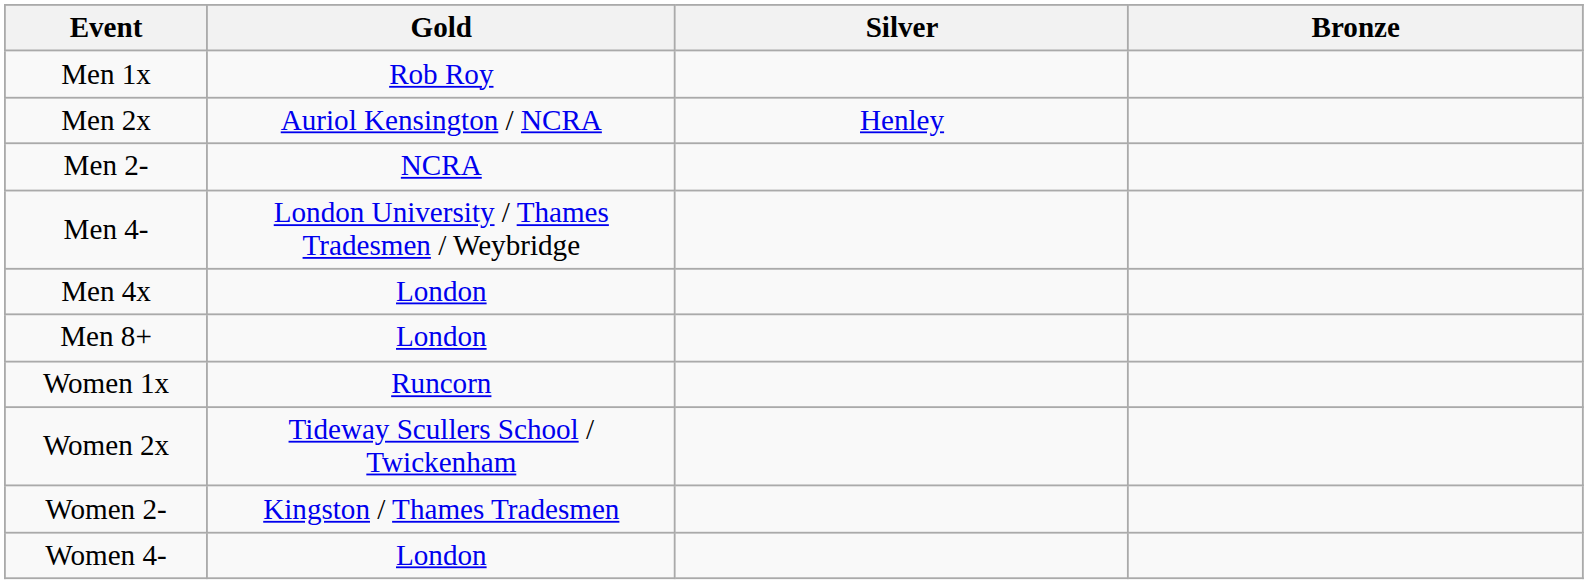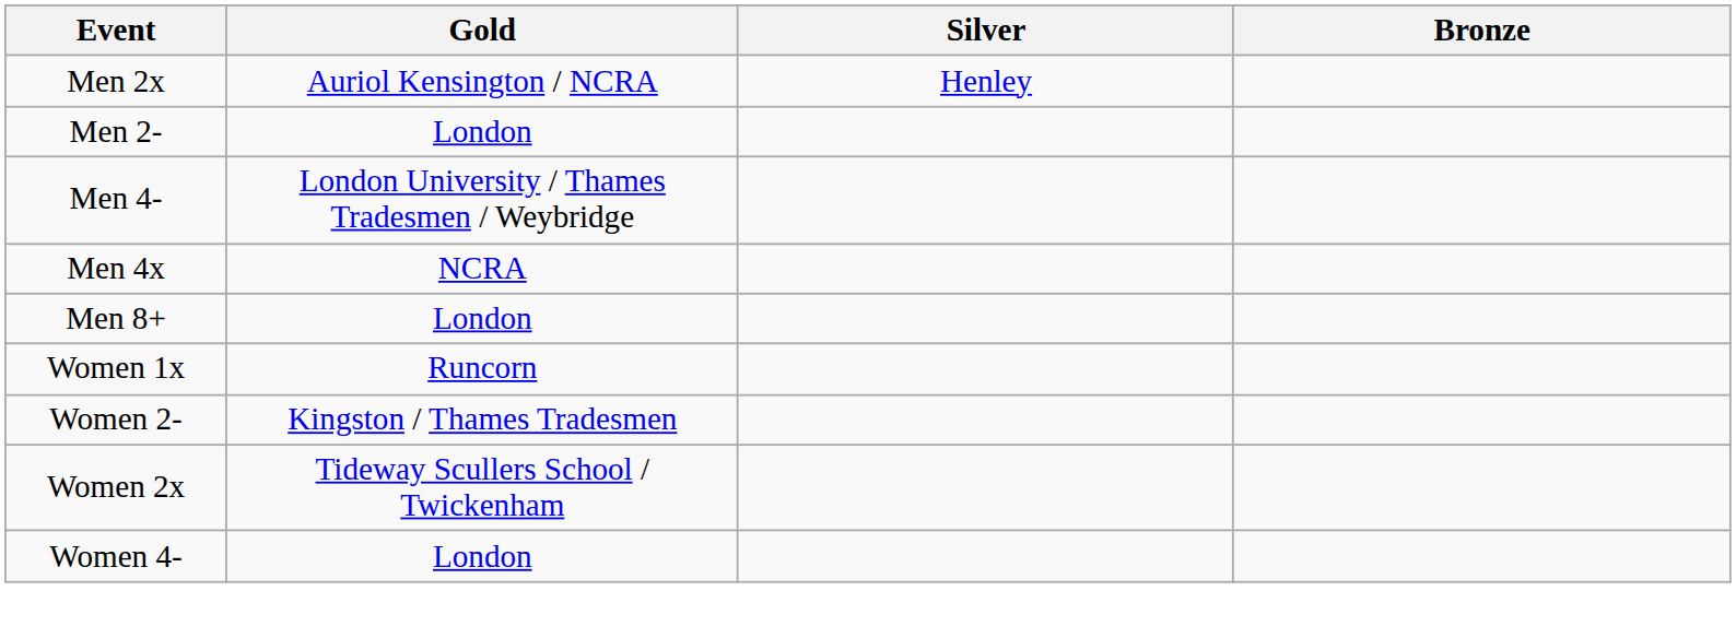- row: Men 1x | Rob Roy
Men 2- | Gold: NCRA -> London
Men 4x | Gold: London -> NCRA
rows swapped: Women 2x <-> Women 2-
